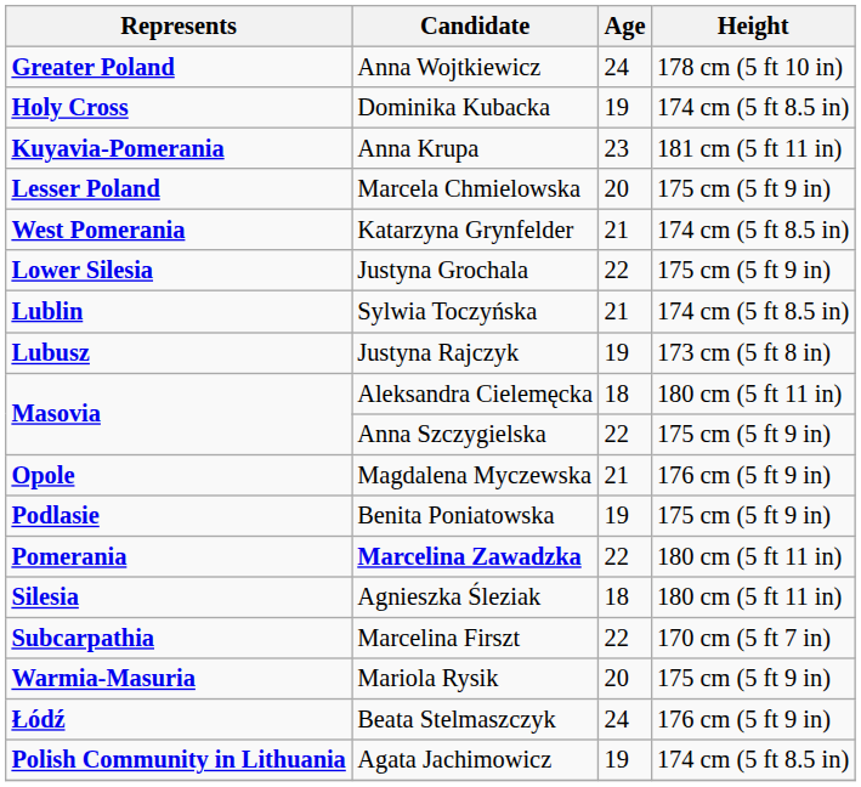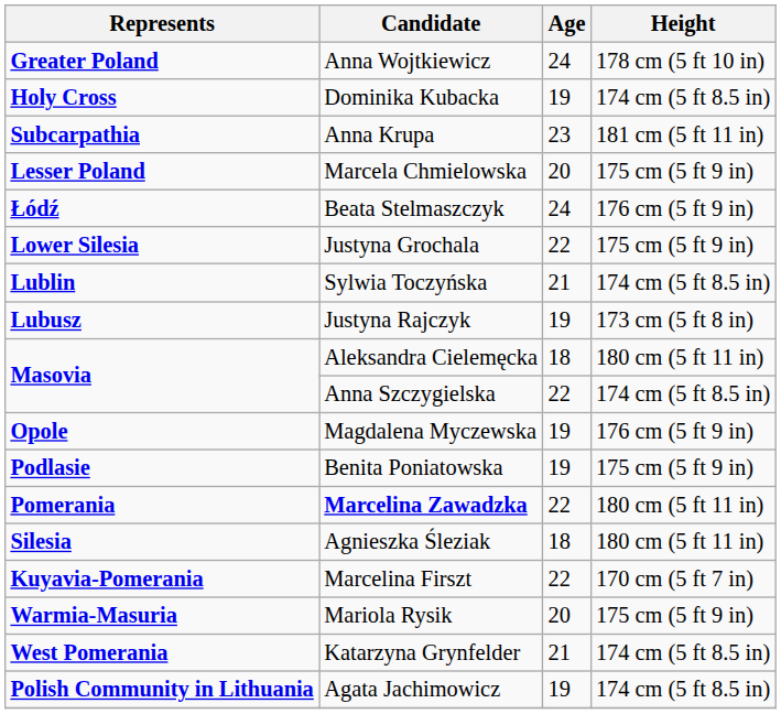Anna Krupa | Represents: Kuyavia-Pomerania -> Subcarpathia
rows swapped: Beata Stelmaszczyk <-> Katarzyna Grynfelder
Anna Szczygielska | Height: 175 cm (5 ft 9 in) -> 174 cm (5 ft 8.5 in)
Magdalena Myczewska | Age: 21 -> 19
Marcelina Firszt | Represents: Subcarpathia -> Kuyavia-Pomerania
